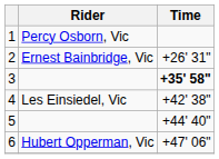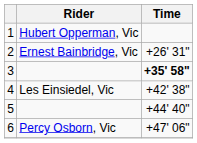1 | Rider: Percy Osborn, Vic -> Hubert Opperman, Vic
6 | Rider: Hubert Opperman, Vic -> Percy Osborn, Vic
